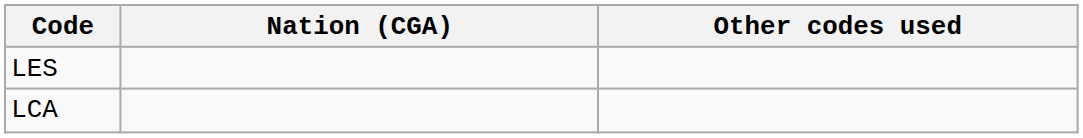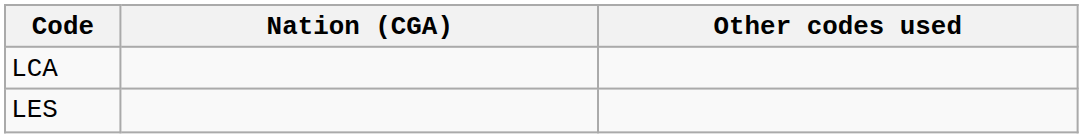rows swapped: LCA <-> LES
